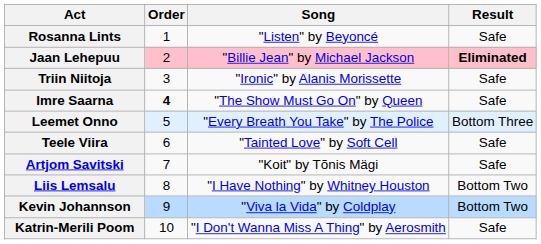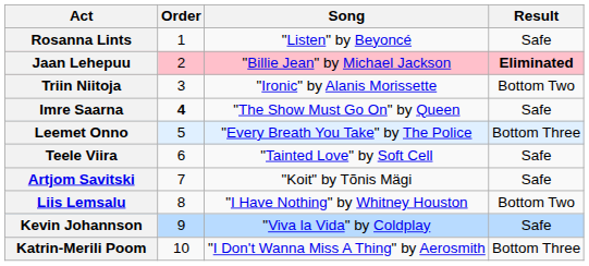Triin Niitoja | Result: Safe -> Bottom Two
Kevin Johannson | Result: Bottom Two -> Safe
Katrin-Merili Poom | Result: Safe -> Bottom Three
